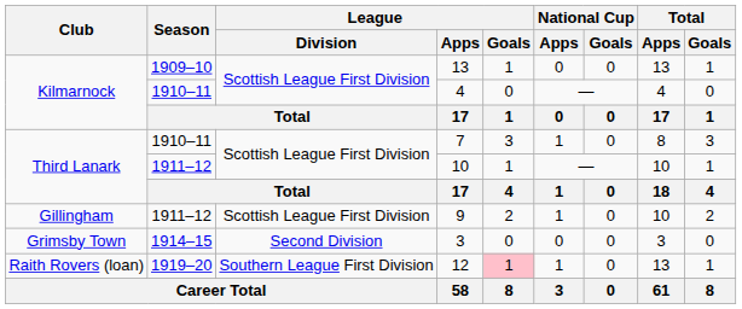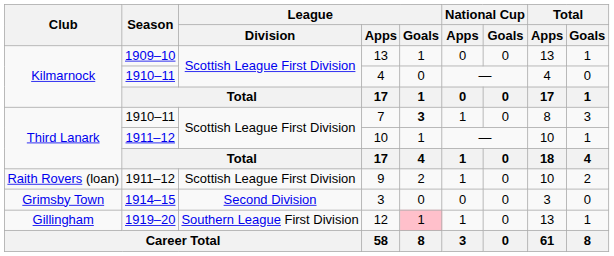7 | League / Goals: normal -> bold
9 | Club: Gillingham -> Raith Rovers (loan)
12 | Club: Raith Rovers (loan) -> Gillingham
